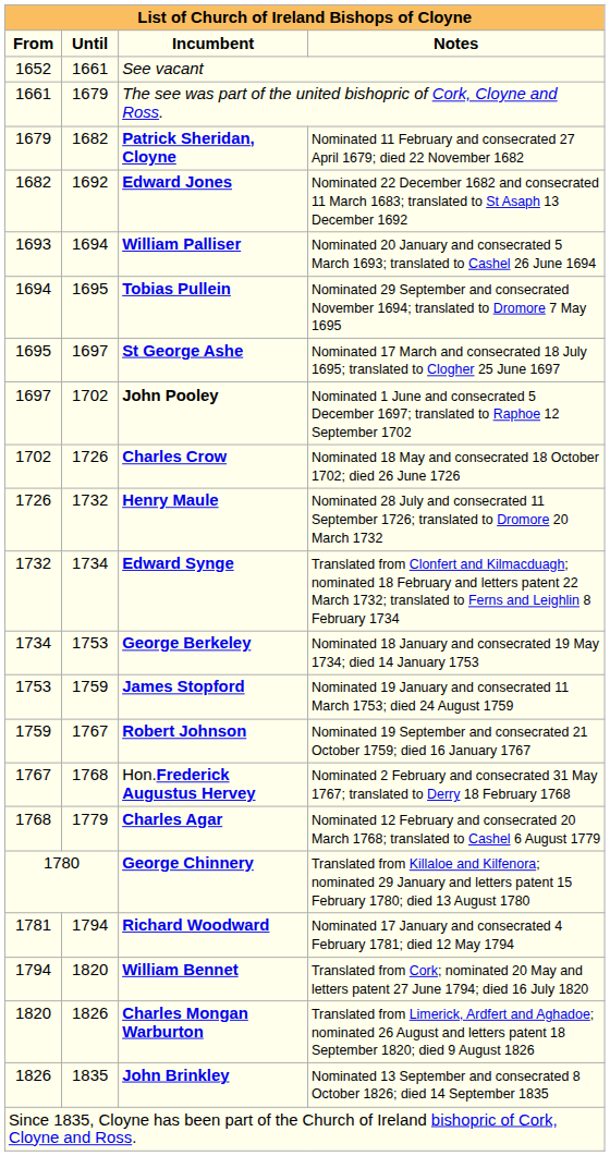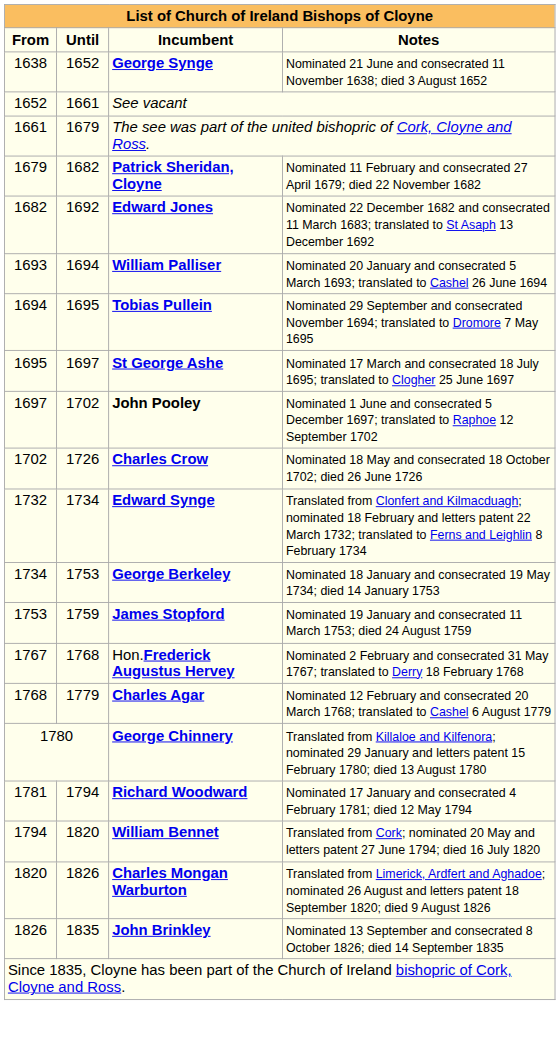+ row: 1638 | 1652 | George Synge | Nominated 21 June and consecrated 11 November 1638; died 3 August 1652
- row: 1726 | 1732 | Henry Maule | Nominated 28 July and consecrated 11 September 1726; translated to Dromore 20 March 1732
- row: 1759 | 1767 | Robert Johnson | Nominated 19 September and consecrated 21 October 1759; died 16 January 1767
